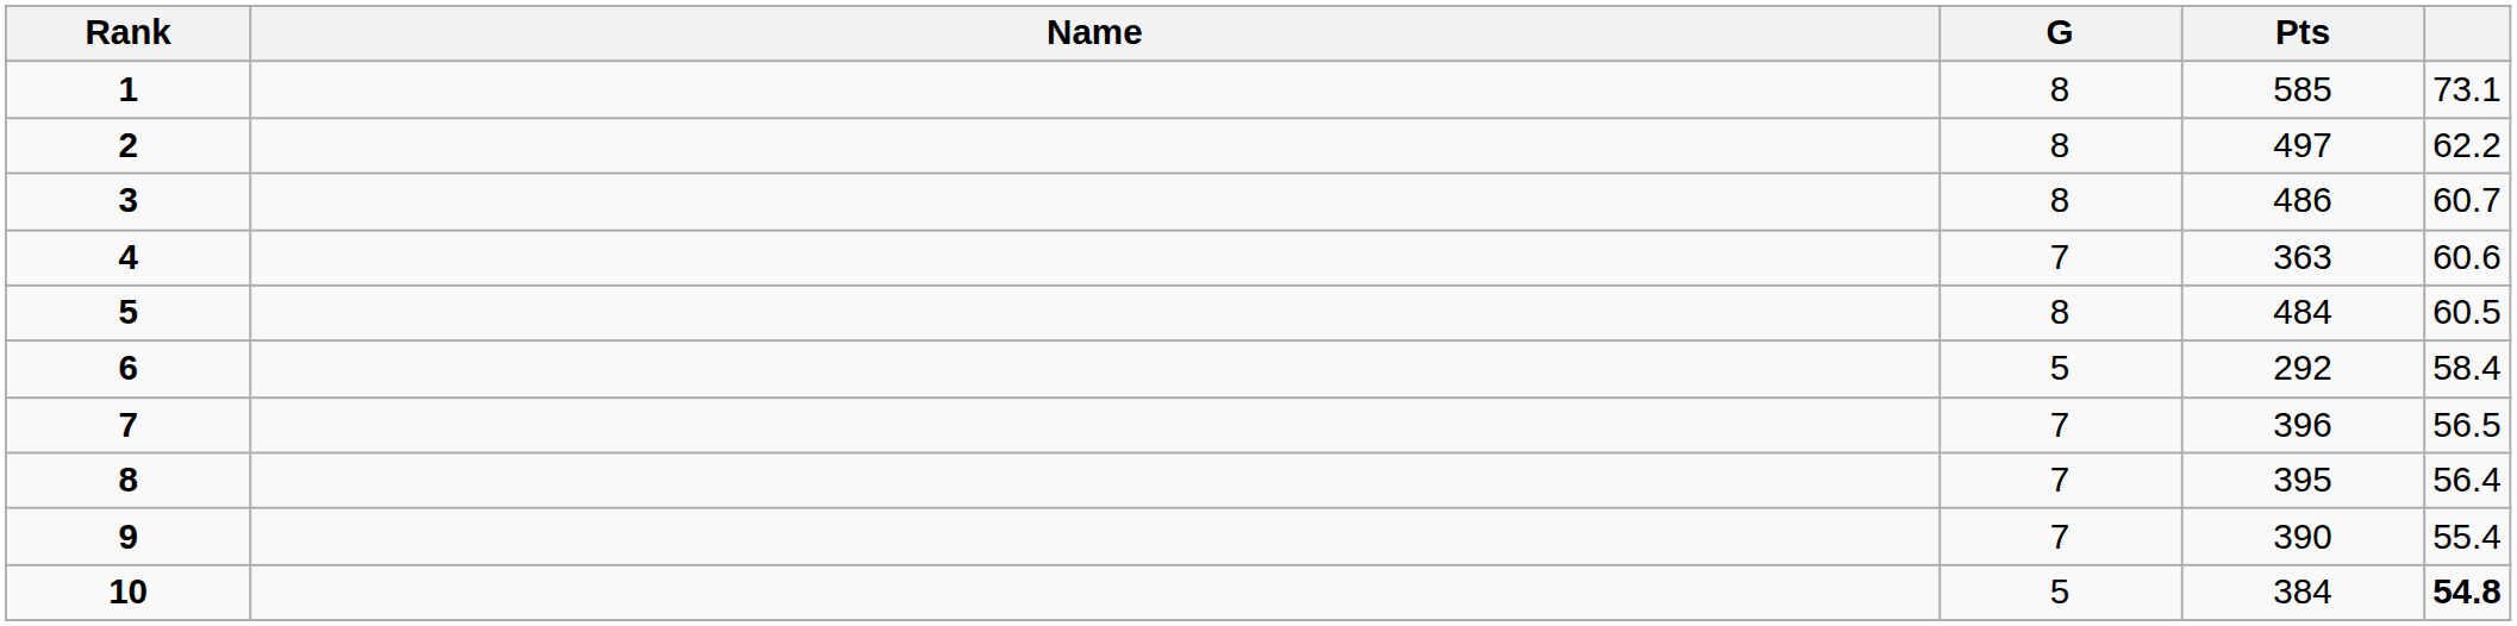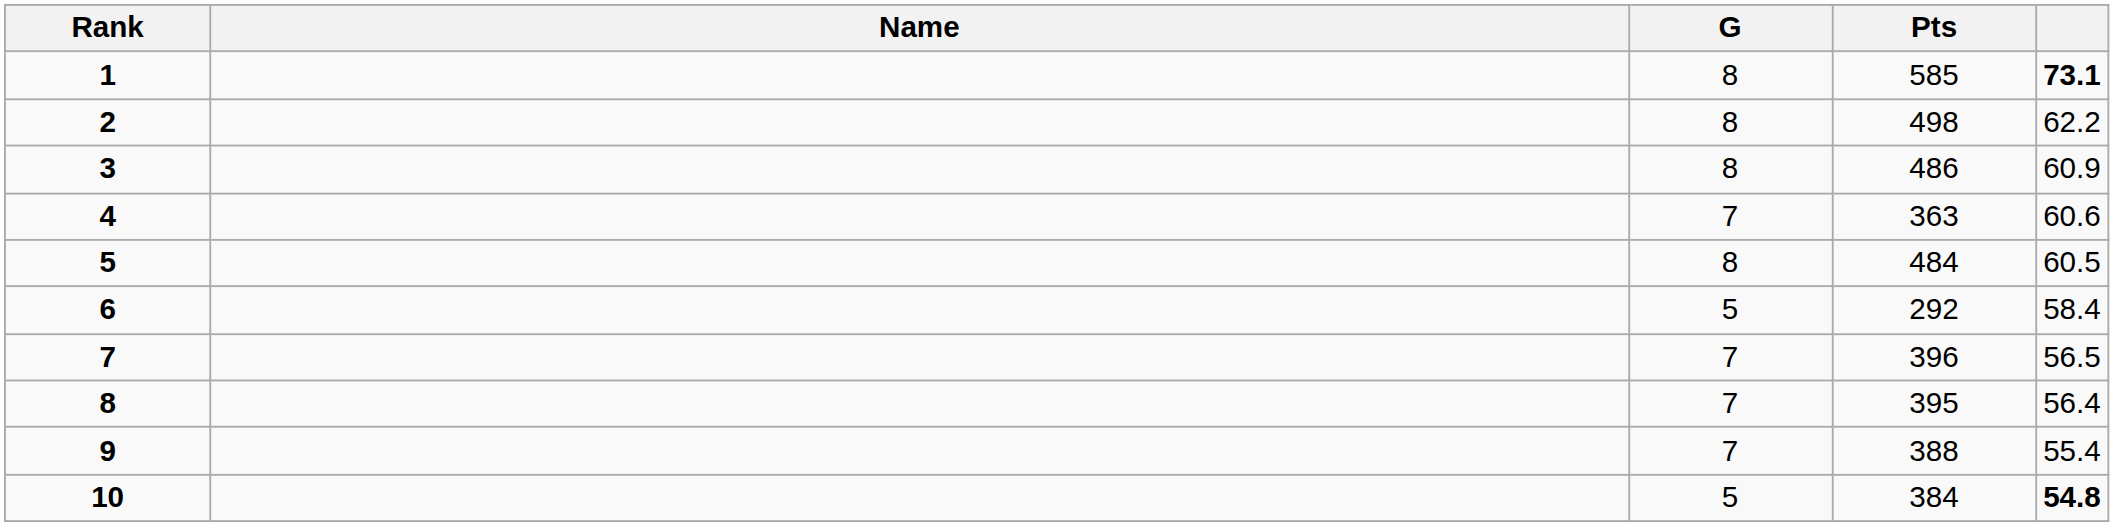1 | column 5: normal -> bold
2 | Pts: 497 -> 498
3 | column 5: 60.7 -> 60.9
9 | Pts: 390 -> 388
